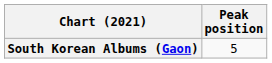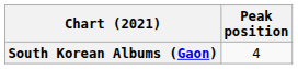South Korean Albums (Gaon) | Peak position: 5 -> 4
